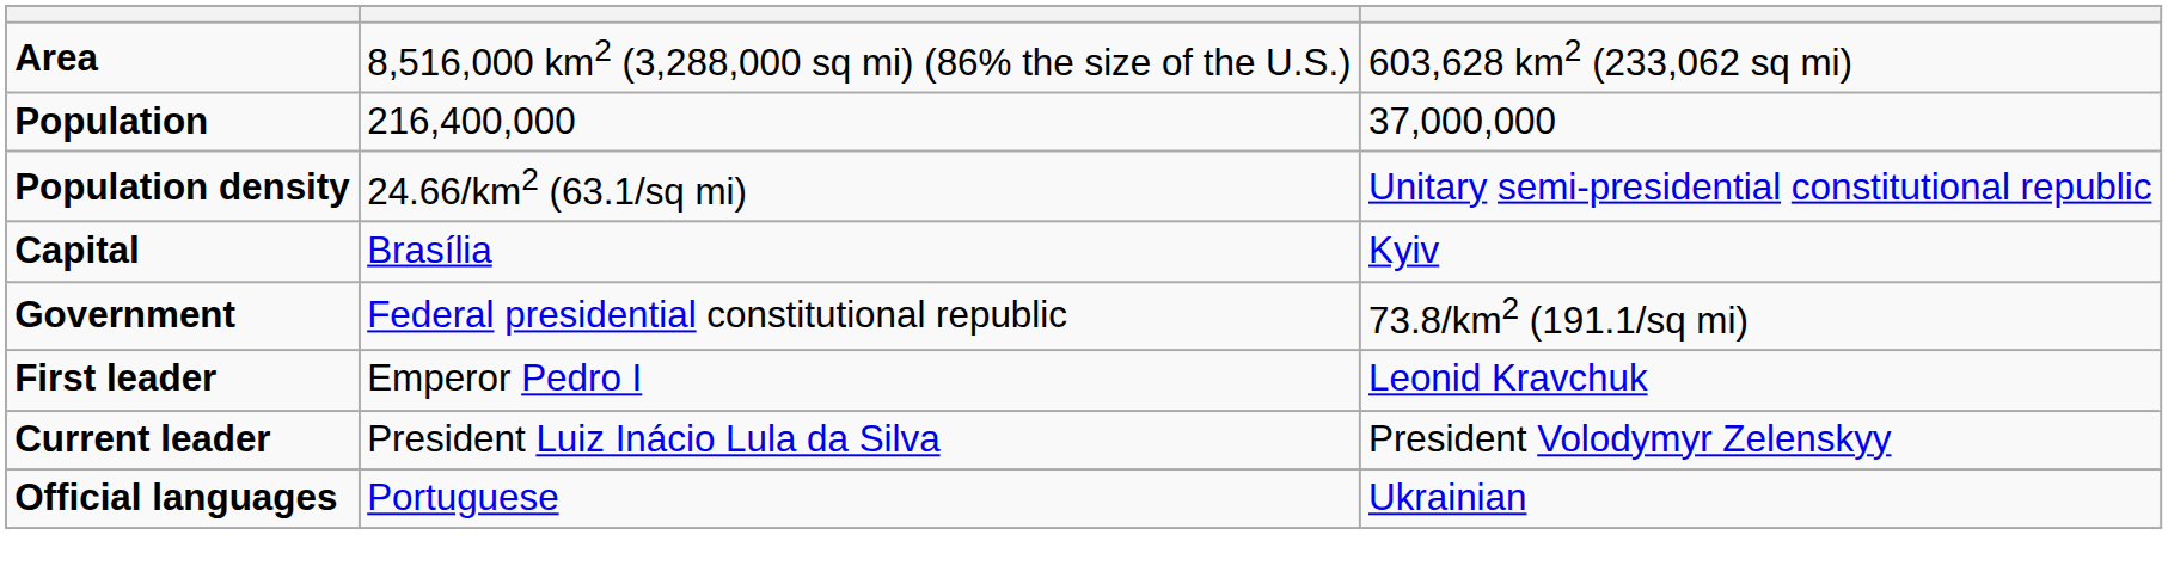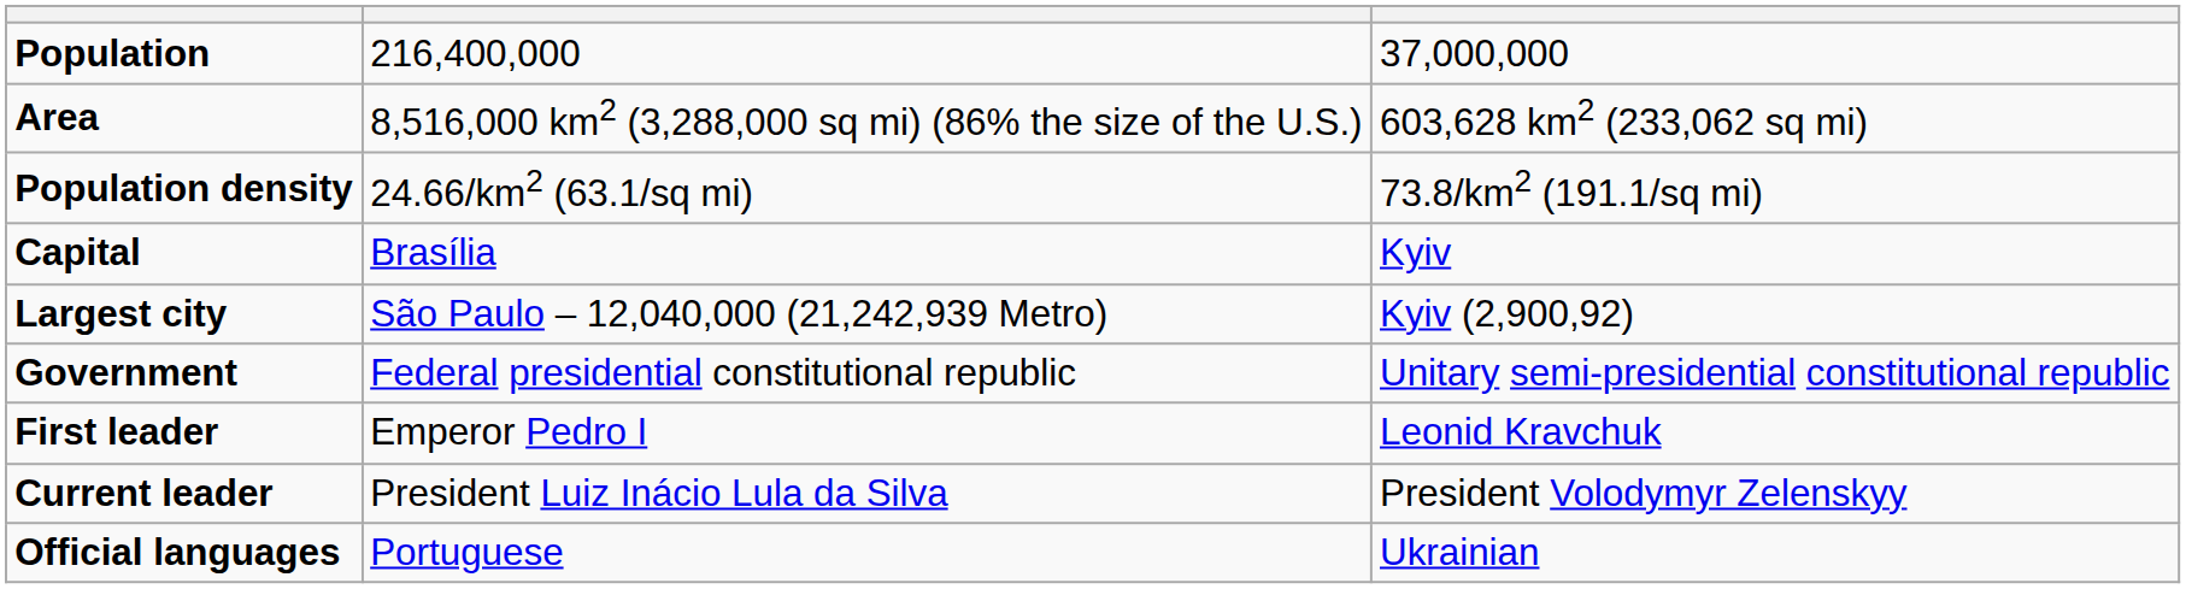rows swapped: Population <-> Area
Population density | column 3: Unitary semi-presidential constitutional republic -> 73.8/km2 (191.1/sq mi)
+ row: Largest city | São Paulo – 12,040,000 (21,242,939 Metro) | Kyiv (2,900,92)
Government | column 3: 73.8/km2 (191.1/sq mi) -> Unitary semi-presidential constitutional republic
